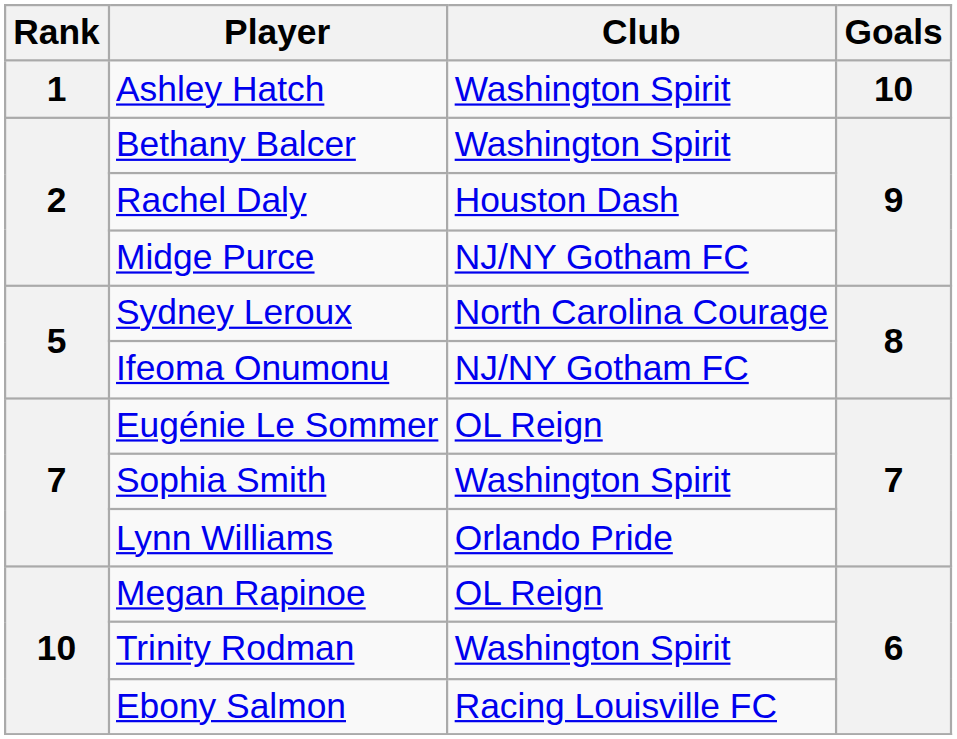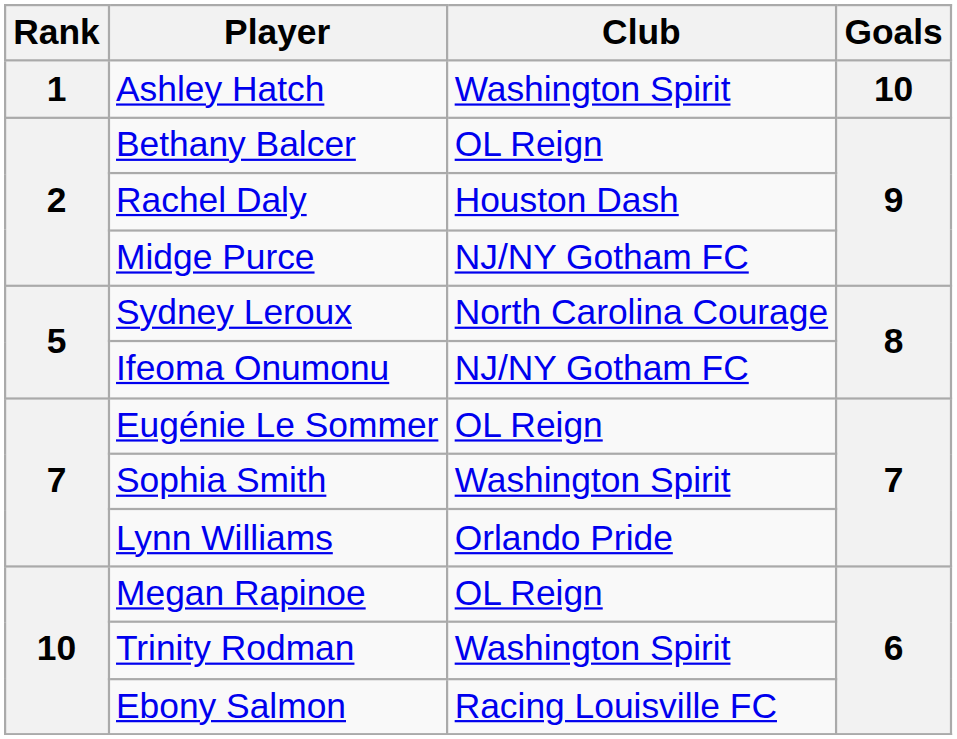Bethany Balcer | Club: Washington Spirit -> OL Reign
